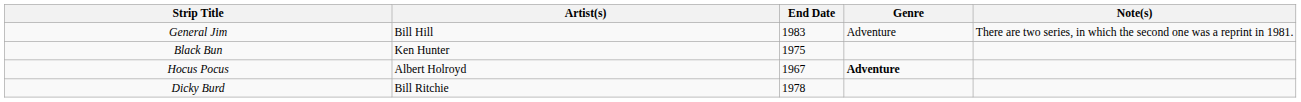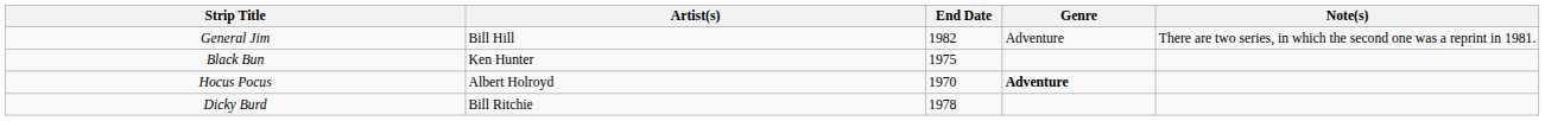General Jim | End Date: 1983 -> 1982
Hocus Pocus | End Date: 1967 -> 1970
